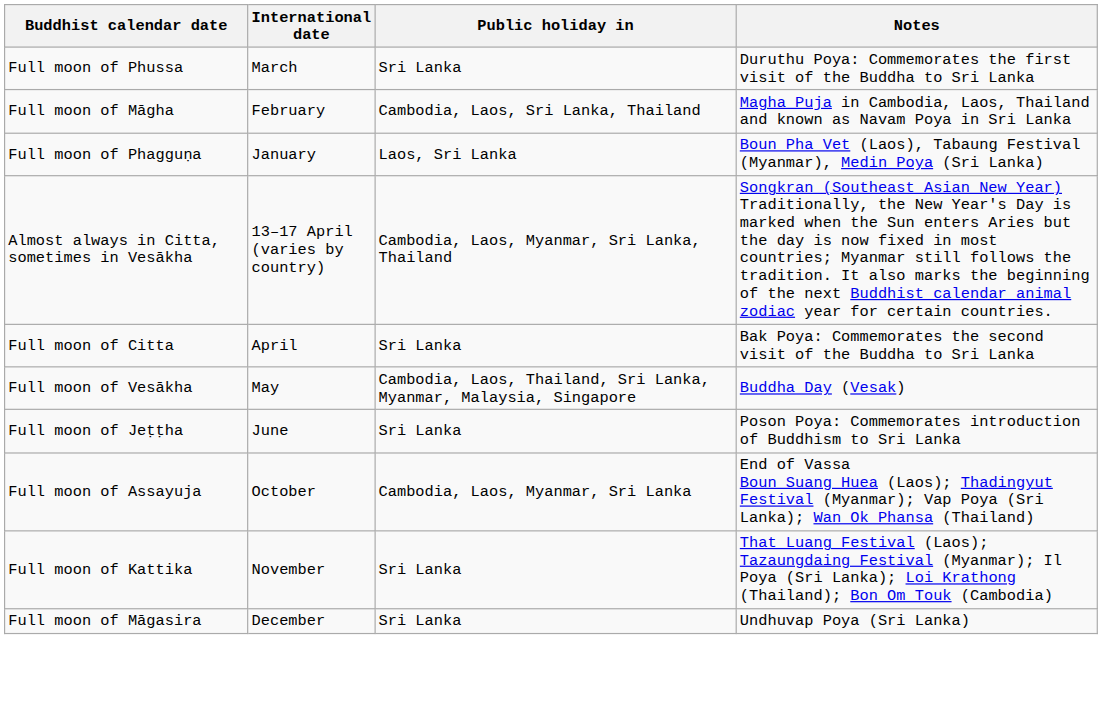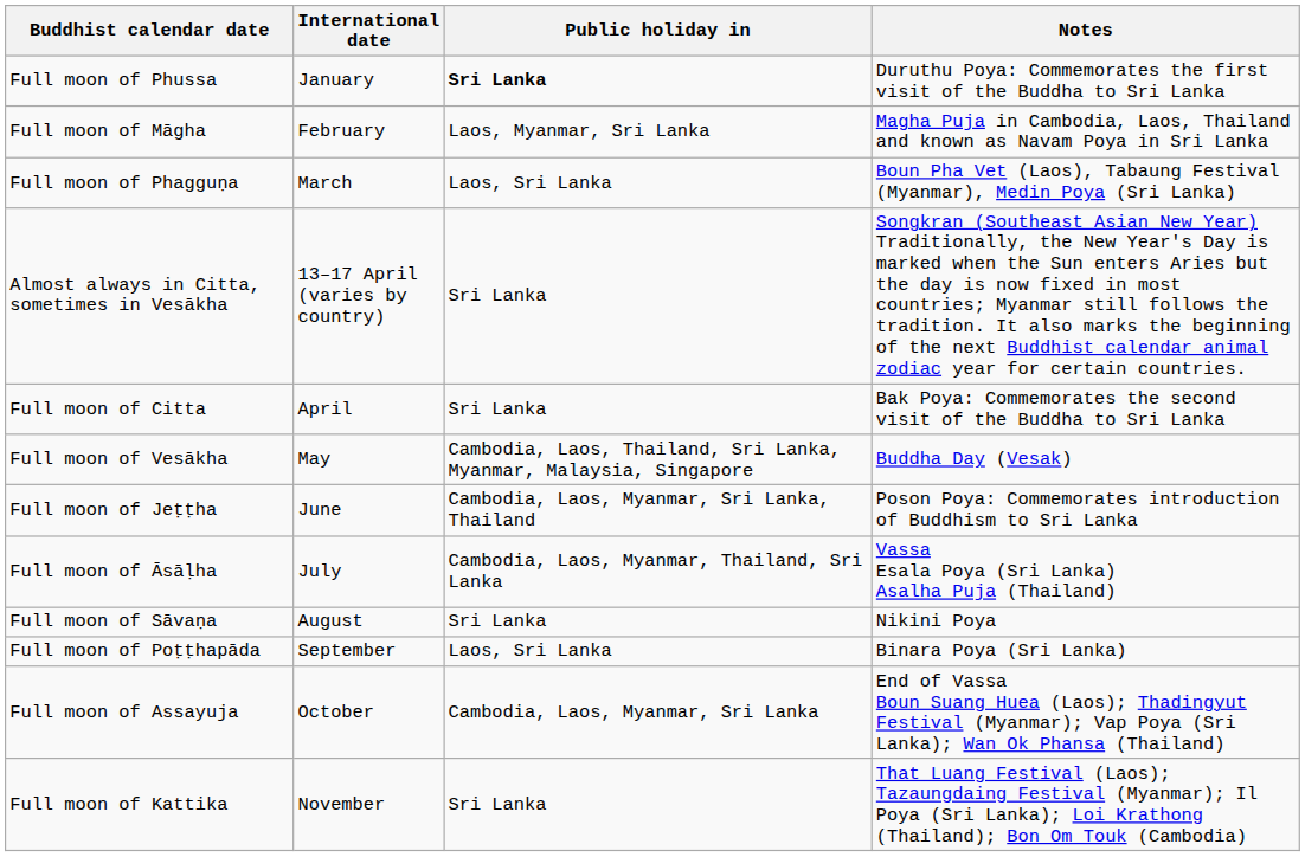Full moon of Phussa | International date: March -> January
Full moon of Phussa | Public holiday in: normal -> bold
Full moon of Māgha | Public holiday in: Cambodia, Laos, Sri Lanka, Thailand -> Laos, Myanmar, Sri Lanka
Full moon of Phagguṇa | International date: January -> March
Almost always in Citta, sometimes in Vesākha | Public holiday in: Cambodia, Laos, Myanmar, Sri Lanka, Thailand -> Sri Lanka
Full moon of Jeṭṭha | Public holiday in: Sri Lanka -> Cambodia, Laos, Myanmar, Sri Lanka, Thailand
+ row: Full moon of Āsāḷha | July | Cambodia, Laos, Myanmar, Thailand, Sri Lanka | Vassa Esala Poya (Sri Lanka) Asalha Puja (Thailand)
+ row: Full moon of Sāvaṇa | August | Sri Lanka | Nikini Poya
+ row: Full moon of Poṭṭhapāda | September | Laos, Sri Lanka | Binara Poya (Sri Lanka)
- row: Full moon of Māgasira | December | Sri Lanka | Undhuvap Poya (Sri Lanka)
